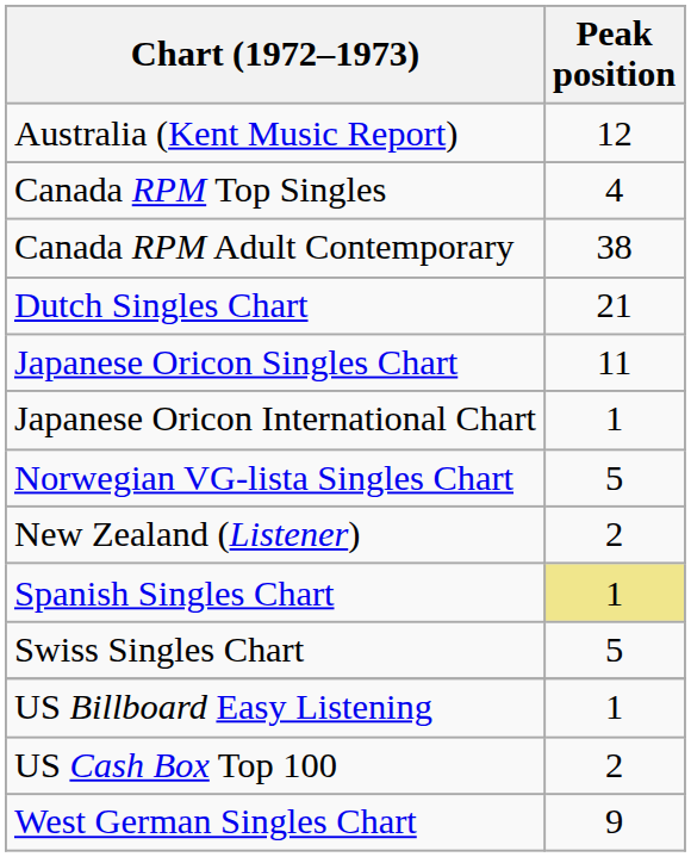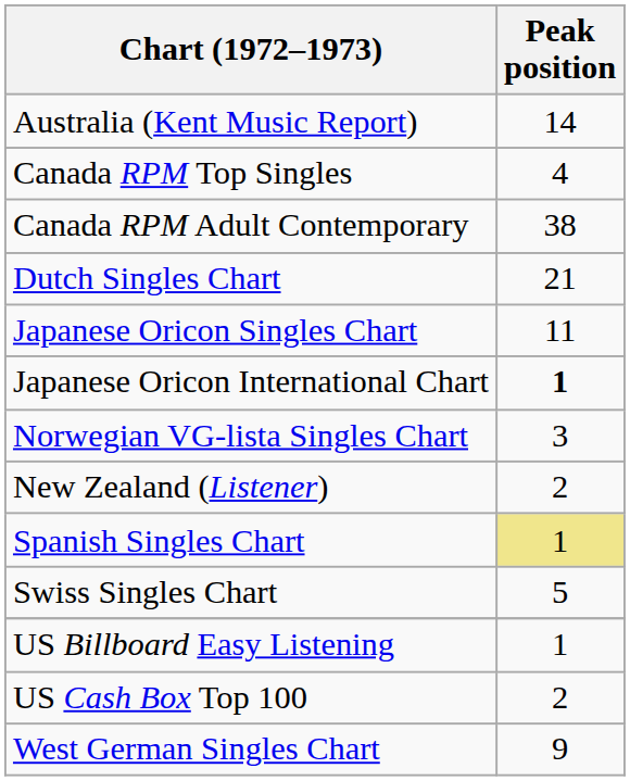Australia (Kent Music Report) | Peak position: 12 -> 14
Japanese Oricon International Chart | Peak position: normal -> bold
Norwegian VG-lista Singles Chart | Peak position: 5 -> 3
